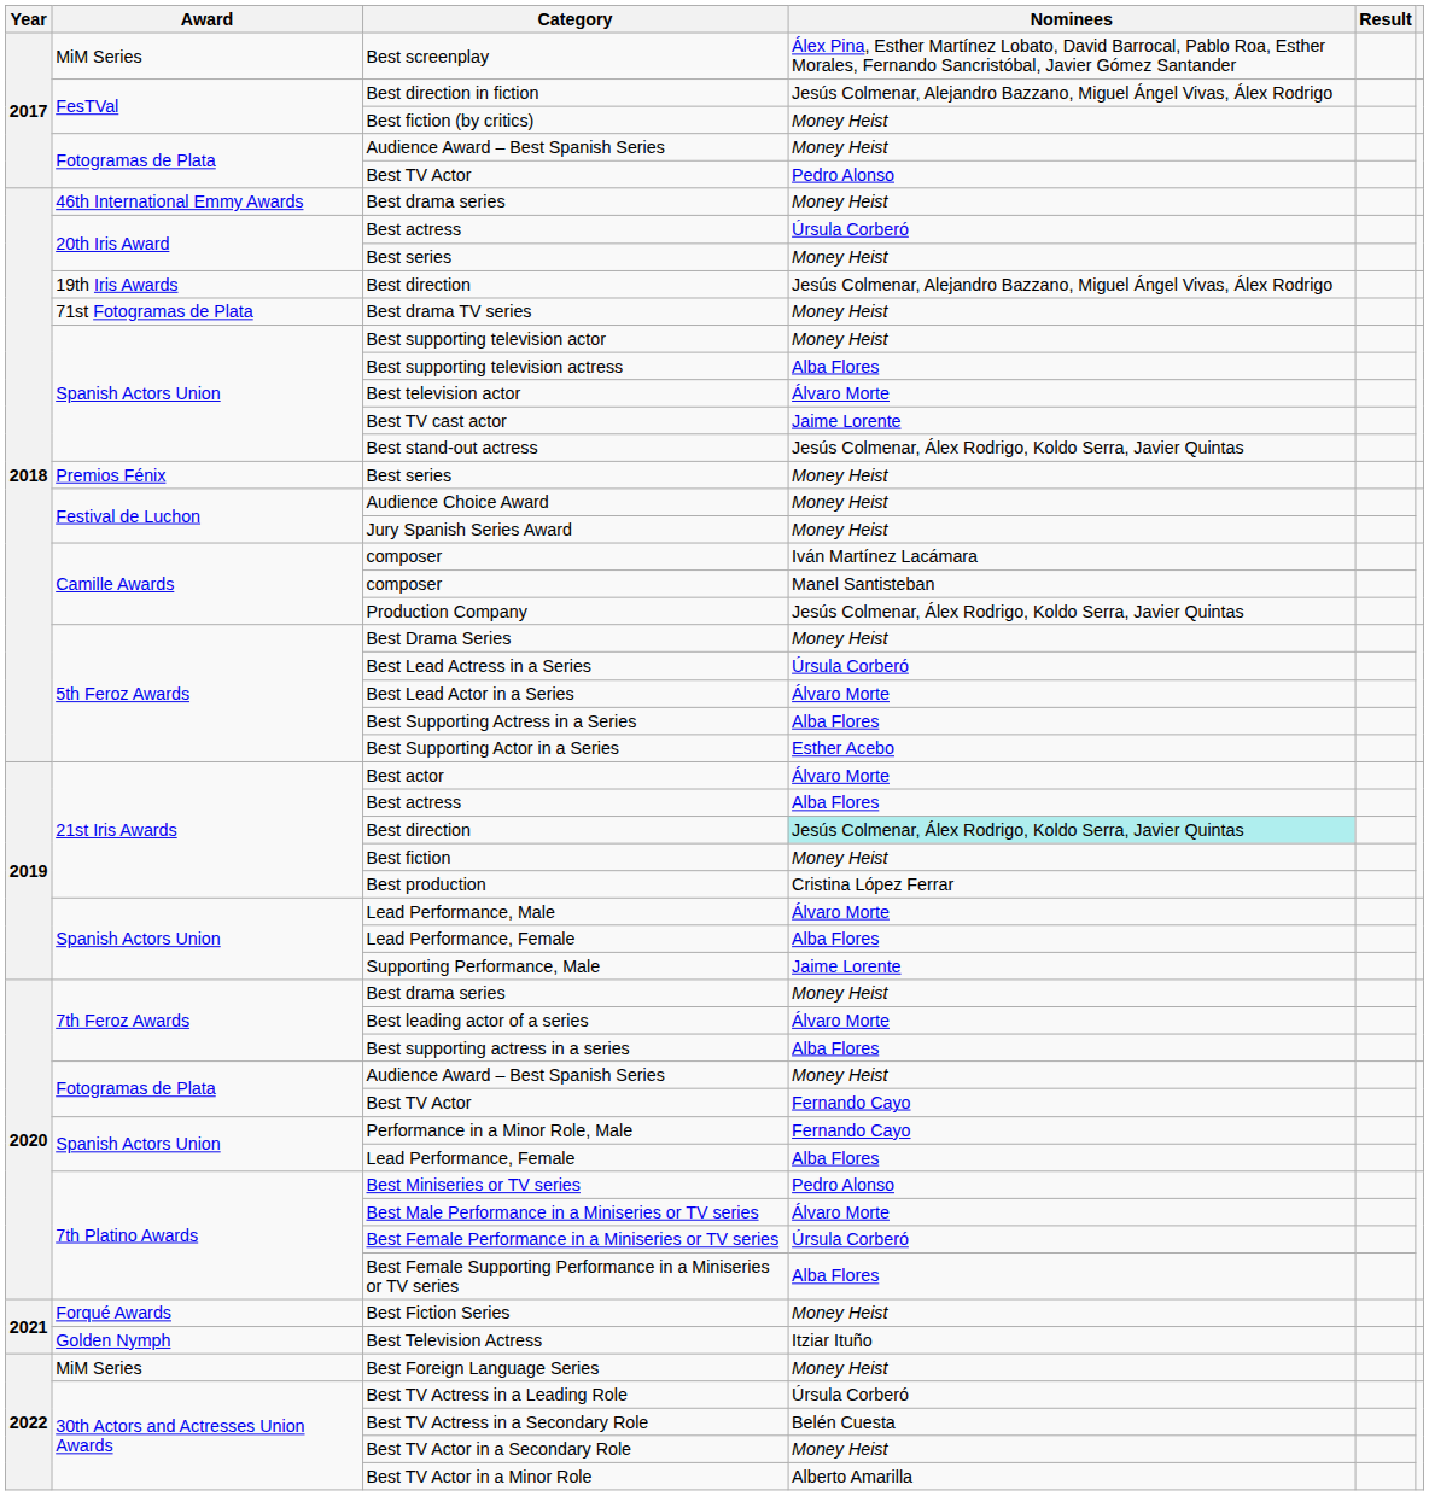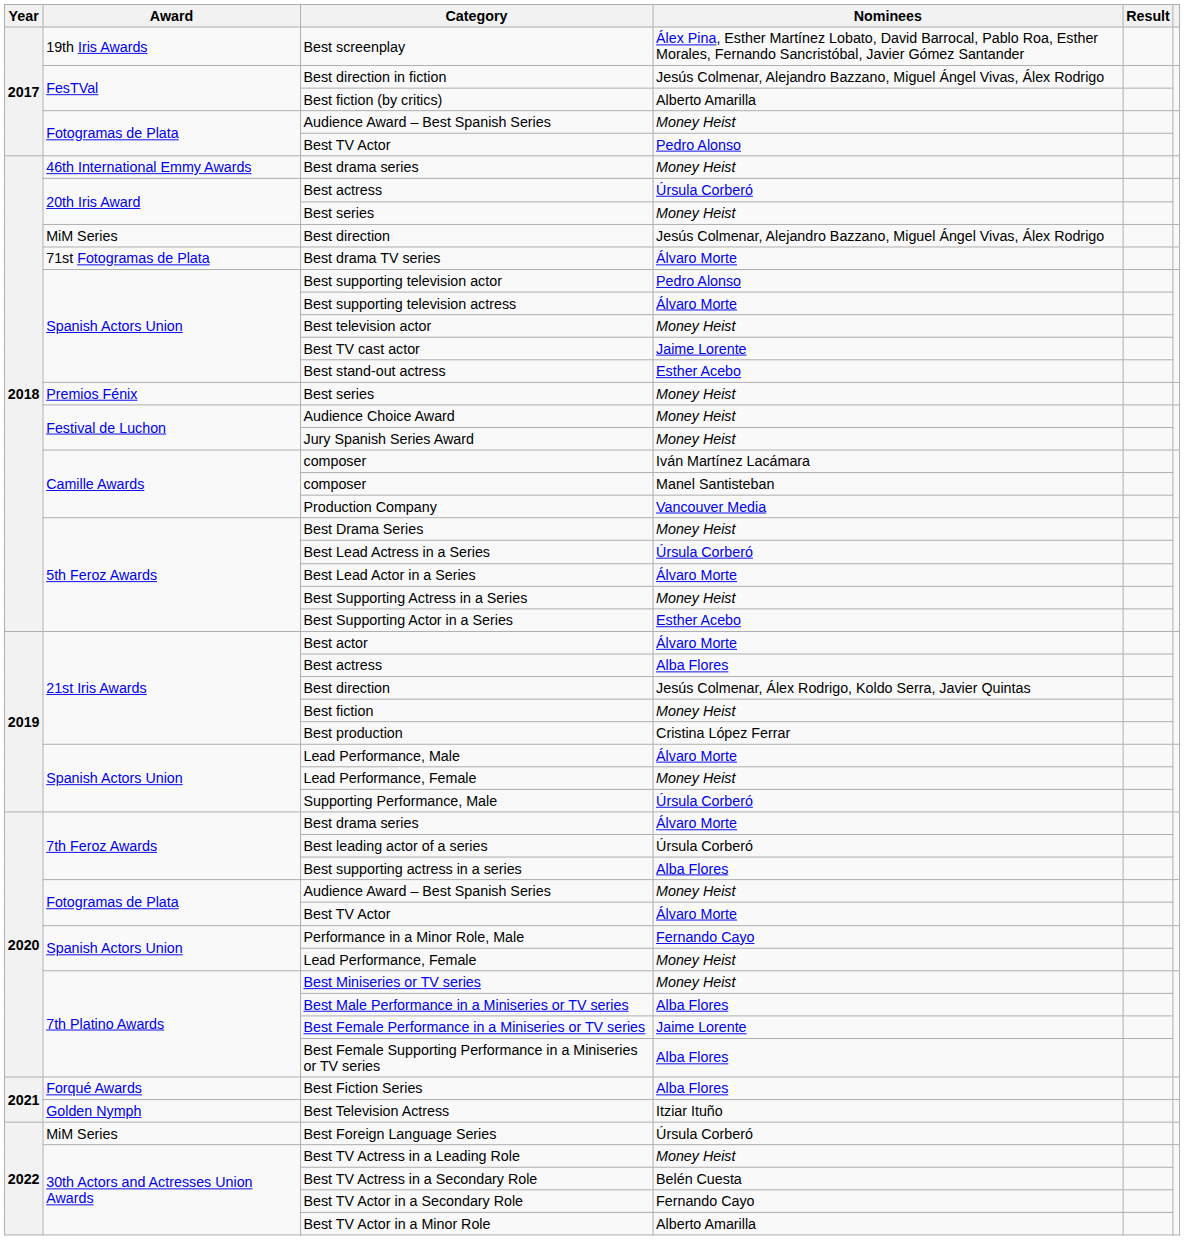Best screenplay | Award: MiM Series -> 19th Iris Awards
Best fiction (by critics) | Nominees: Money Heist -> Alberto Amarilla
2018 / Best direction | Award: 19th Iris Awards -> MiM Series
Best drama TV series | Nominees: Money Heist -> Álvaro Morte
Best supporting television actor | Nominees: Money Heist -> Pedro Alonso
Best supporting television actress | Nominees: Alba Flores -> Álvaro Morte
Best television actor | Nominees: Álvaro Morte -> Money Heist
Best stand-out actress | Nominees: Jesús Colmenar, Álex Rodrigo, Koldo Serra, Javier Quintas -> Esther Acebo
Production Company | Nominees: Jesús Colmenar, Álex Rodrigo, Koldo Serra, Javier Quintas -> Vancouver Media
Best Supporting Actress in a Series | Nominees: Alba Flores -> Money Heist
2019 / Best direction | Nominees: paleturquoise background -> no background
2019 / Lead Performance, Female | Nominees: Alba Flores -> Money Heist
Supporting Performance, Male | Nominees: Jaime Lorente -> Úrsula Corberó
2020 / Best drama series | Nominees: Money Heist -> Álvaro Morte
Best leading actor of a series | Nominees: Álvaro Morte -> Úrsula Corberó
2020 / Best TV Actor | Nominees: Fernando Cayo -> Álvaro Morte
2020 / Lead Performance, Female | Nominees: Alba Flores -> Money Heist
Best Miniseries or TV series | Nominees: Pedro Alonso -> Money Heist
Best Male Performance in a Miniseries or TV series | Nominees: Álvaro Morte -> Alba Flores
Best Female Performance in a Miniseries or TV series | Nominees: Úrsula Corberó -> Jaime Lorente
Best Fiction Series | Nominees: Money Heist -> Alba Flores
Best Foreign Language Series | Nominees: Money Heist -> Úrsula Corberó
Best TV Actress in a Leading Role | Nominees: Úrsula Corberó -> Money Heist
Best TV Actor in a Secondary Role | Nominees: Money Heist -> Fernando Cayo
